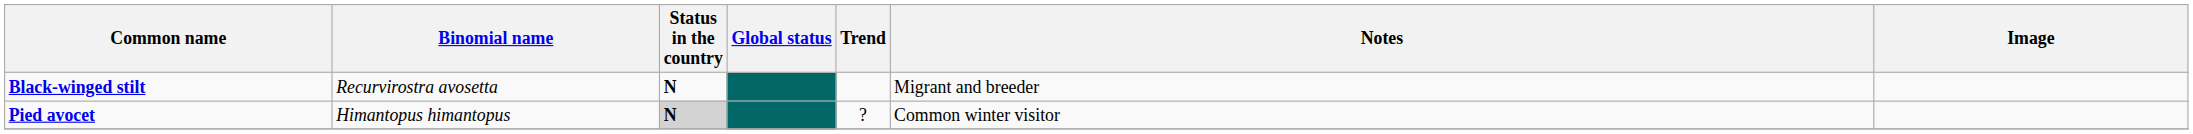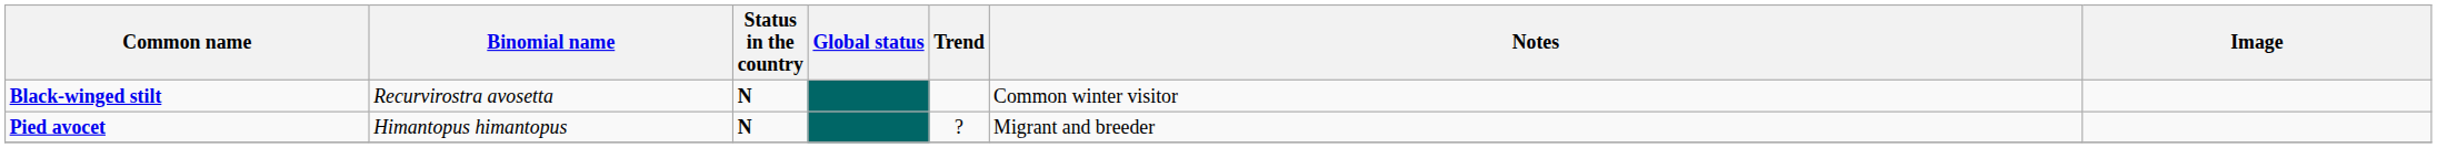Black-winged stilt | Notes: Migrant and breeder -> Common winter visitor
Pied avocet | Status in the country: lightgrey background -> no background
Pied avocet | Notes: Common winter visitor -> Migrant and breeder
